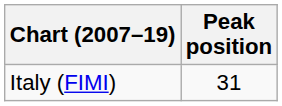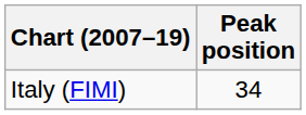Italy (FIMI) | Peak position: 31 -> 34
